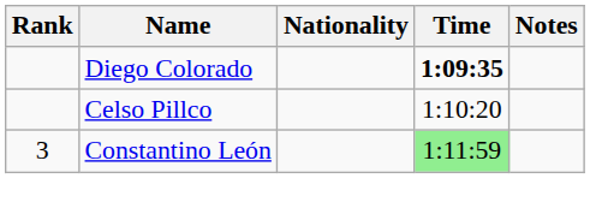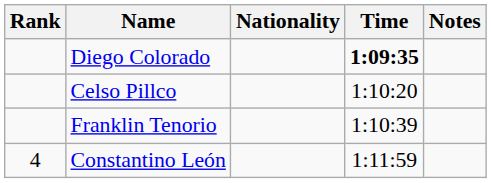+ row: Franklin Tenorio | 1:10:39
Constantino León | Rank: 3 -> 4
Constantino León | Time: lightgreen background -> no background
